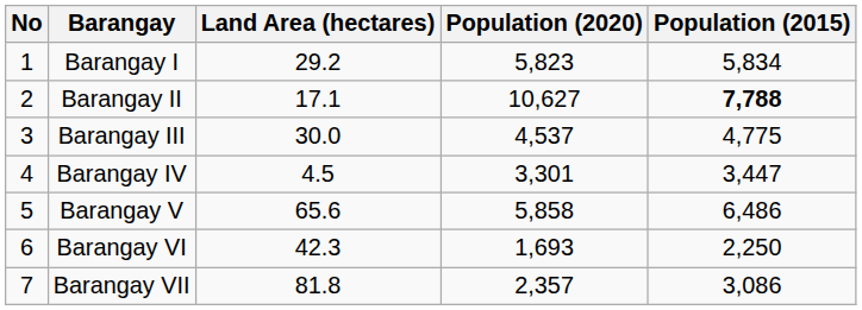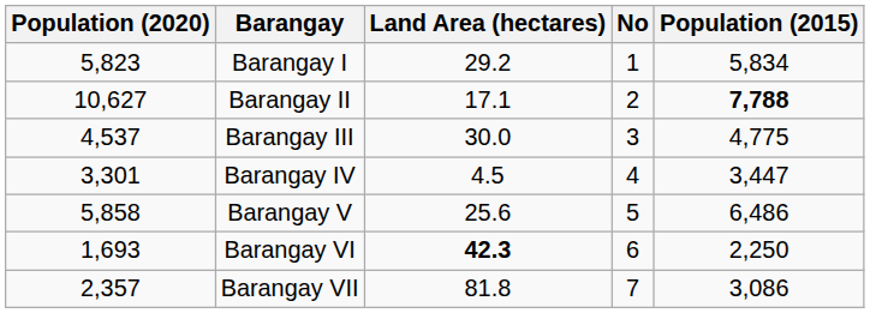columns swapped: No <-> Population (2020)
Barangay V | Land Area (hectares): 65.6 -> 25.6
Barangay VI | Land Area (hectares): normal -> bold
